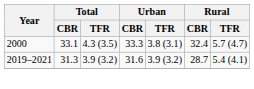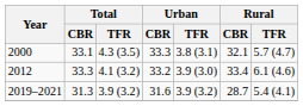2000 | Rural / CBR: 32.4 -> 32.1
+ row: 2012 | 33.3 | 4.1 (3.2) | 33.2 | 3.9 (3.0) | 33.4 | 6.1 (4.6)
